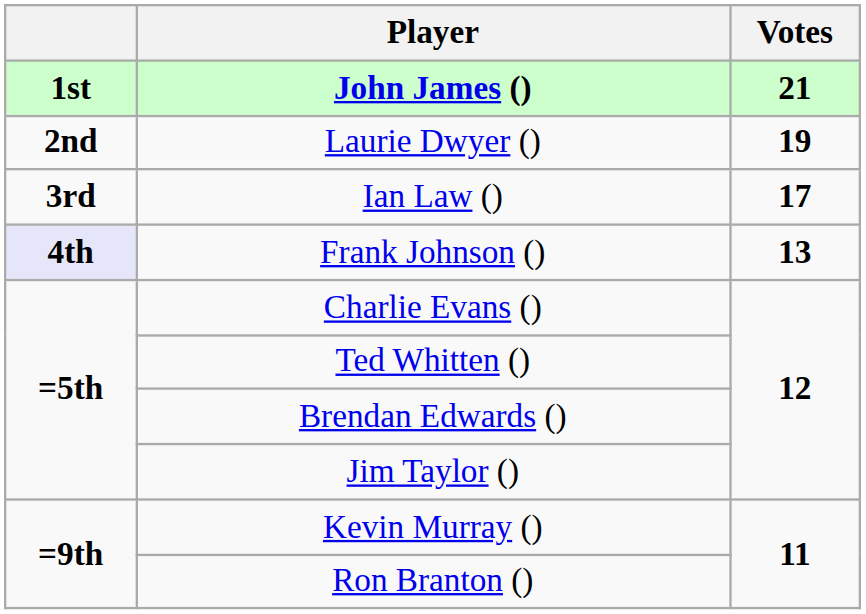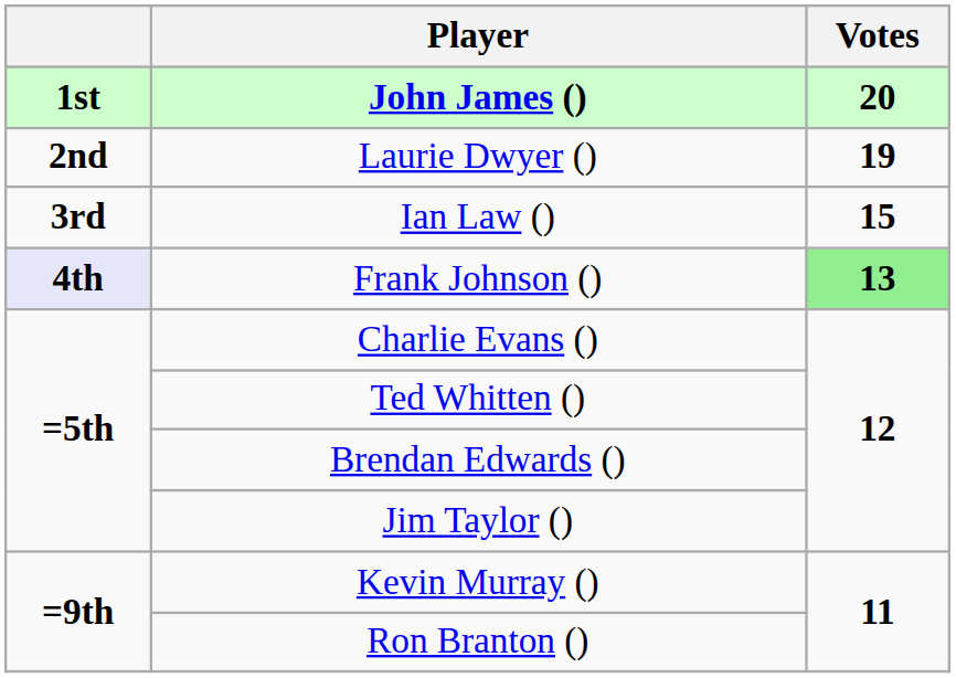John James () | Votes: 21 -> 20
Ian Law () | Votes: 17 -> 15
Frank Johnson () | Votes: no background -> lightgreen background
